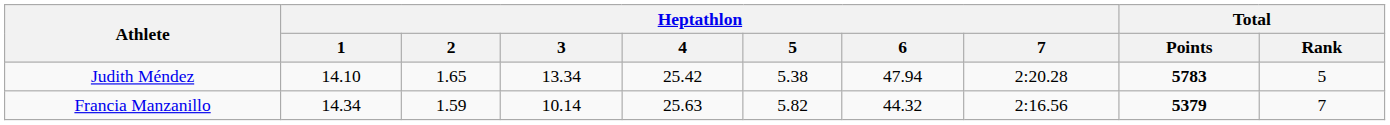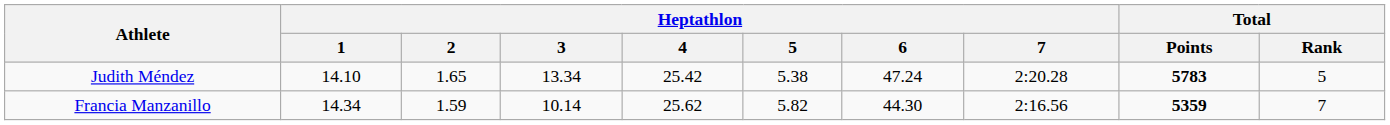Judith Méndez | Heptathlon / 6: 47.94 -> 47.24
Francia Manzanillo | Heptathlon / 4: 25.63 -> 25.62
Francia Manzanillo | Heptathlon / 6: 44.32 -> 44.30
Francia Manzanillo | Total / Points: 5379 -> 5359
